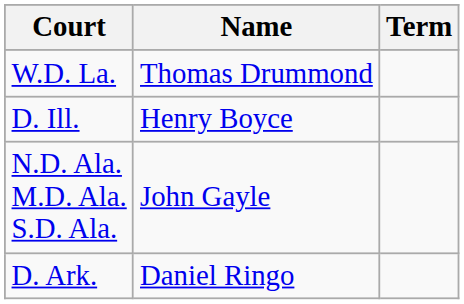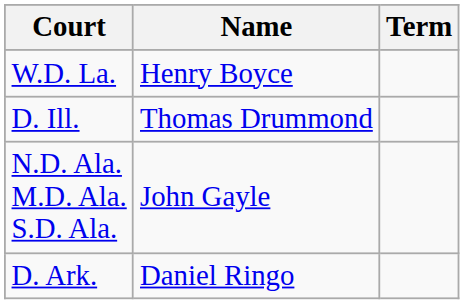W.D. La. | Name: Thomas Drummond -> Henry Boyce
D. Ill. | Name: Henry Boyce -> Thomas Drummond
